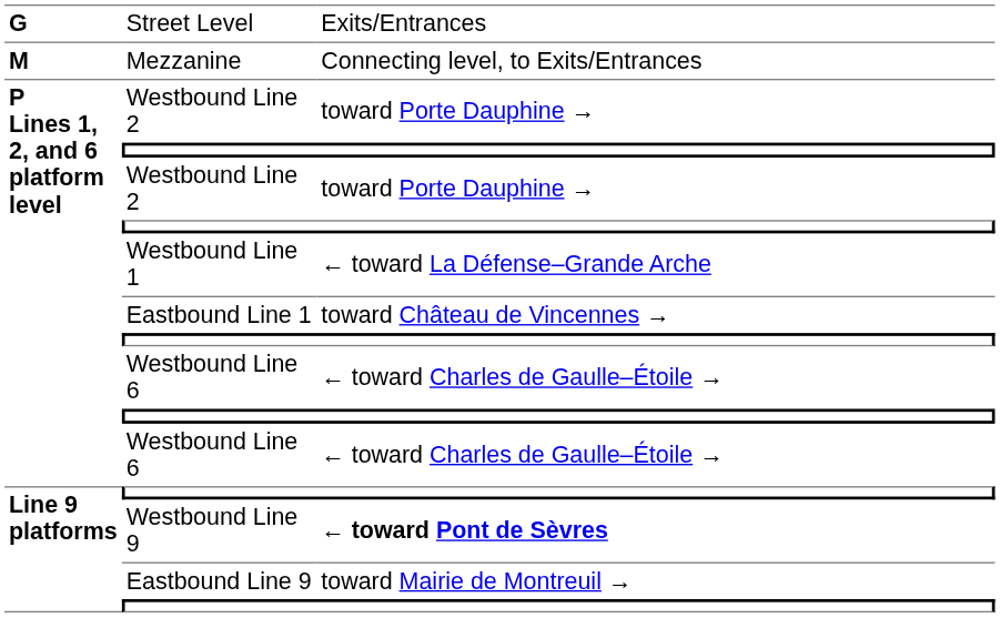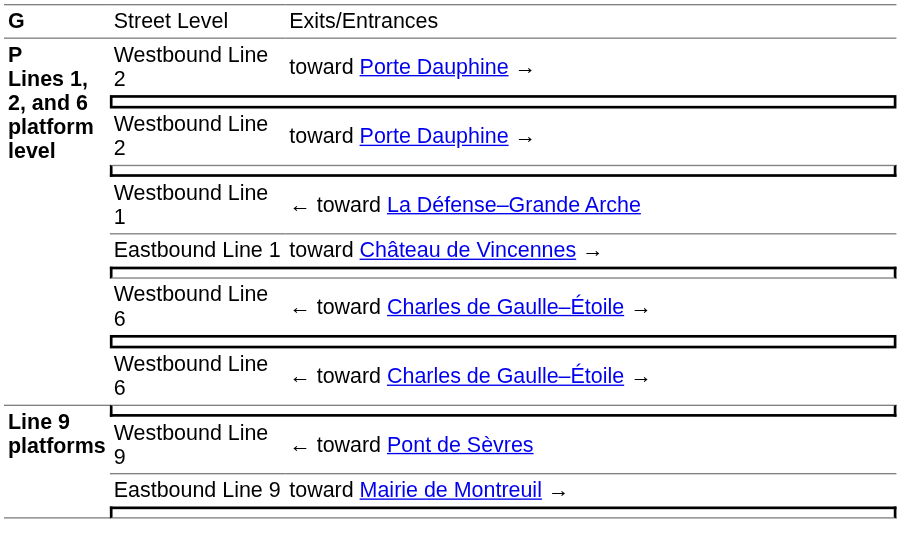- row: M | Mezzanine | Connecting level, to Exits/Entrances
Westbound Line 9 | column 3: bold -> normal
